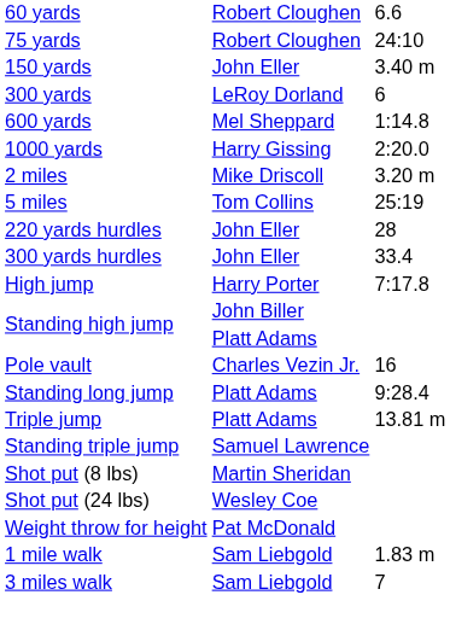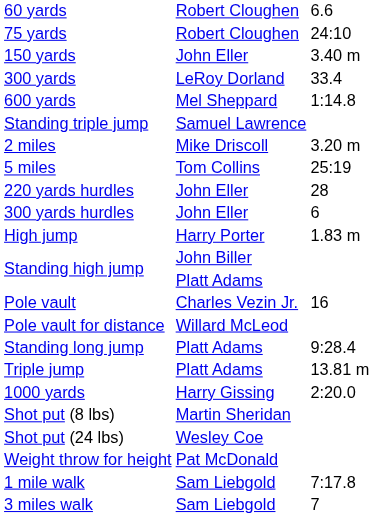300 yards | column 3: 6 -> 33.4
rows swapped: 1000 yards <-> Standing triple jump
300 yards hurdles | column 3: 33.4 -> 6
High jump | column 3: 7:17.8 -> 1.83 m
+ row: Pole vault for distance | Willard McLeod
1 mile walk | column 3: 1.83 m -> 7:17.8
